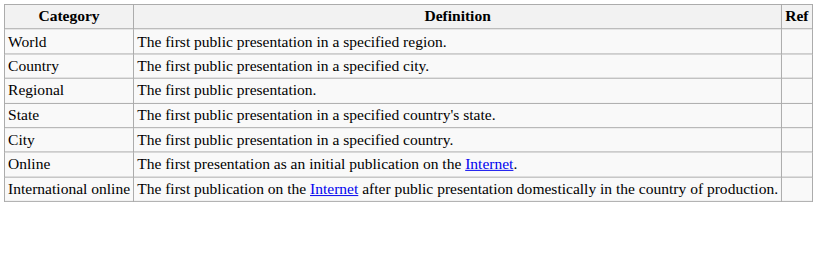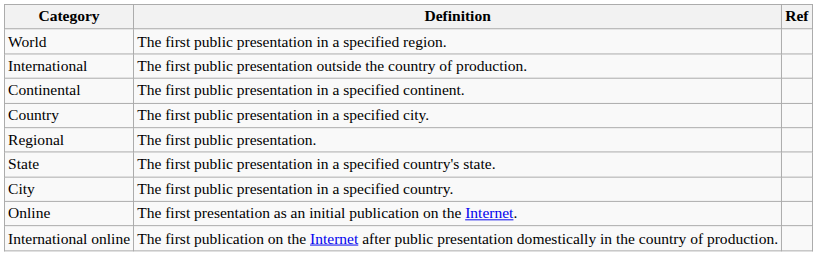+ row: International | The first public presentation outside the country of production.
+ row: Continental | The first public presentation in a specified continent.
